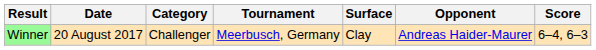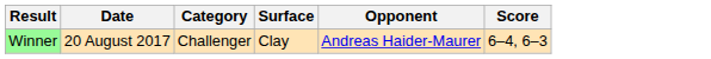- column: Tournament | Meerbusch, Germany
